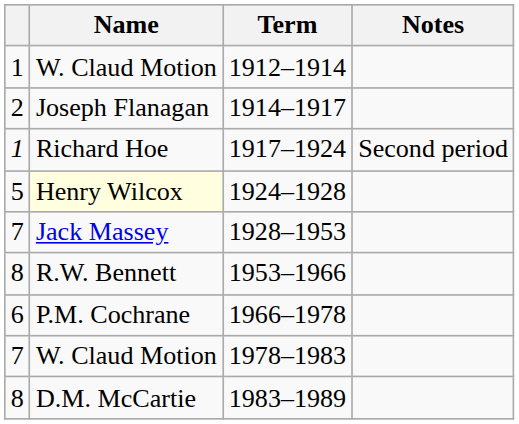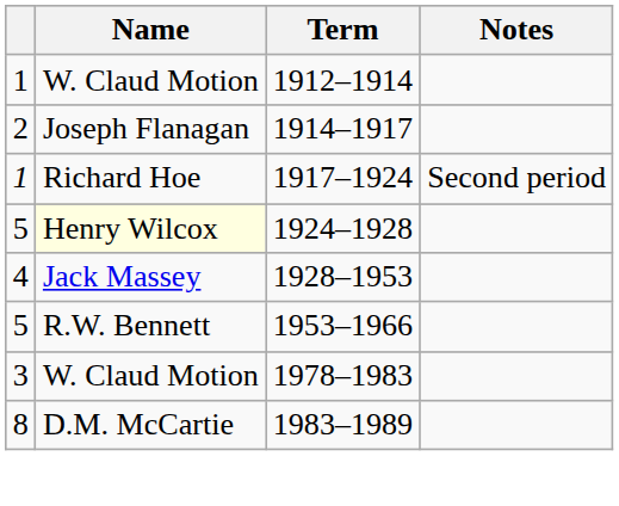1928–1953 | column 1: 7 -> 4
1953–1966 | column 1: 8 -> 5
- row: 6 | P.M. Cochrane | 1966–1978
1978–1983 | column 1: 7 -> 3
